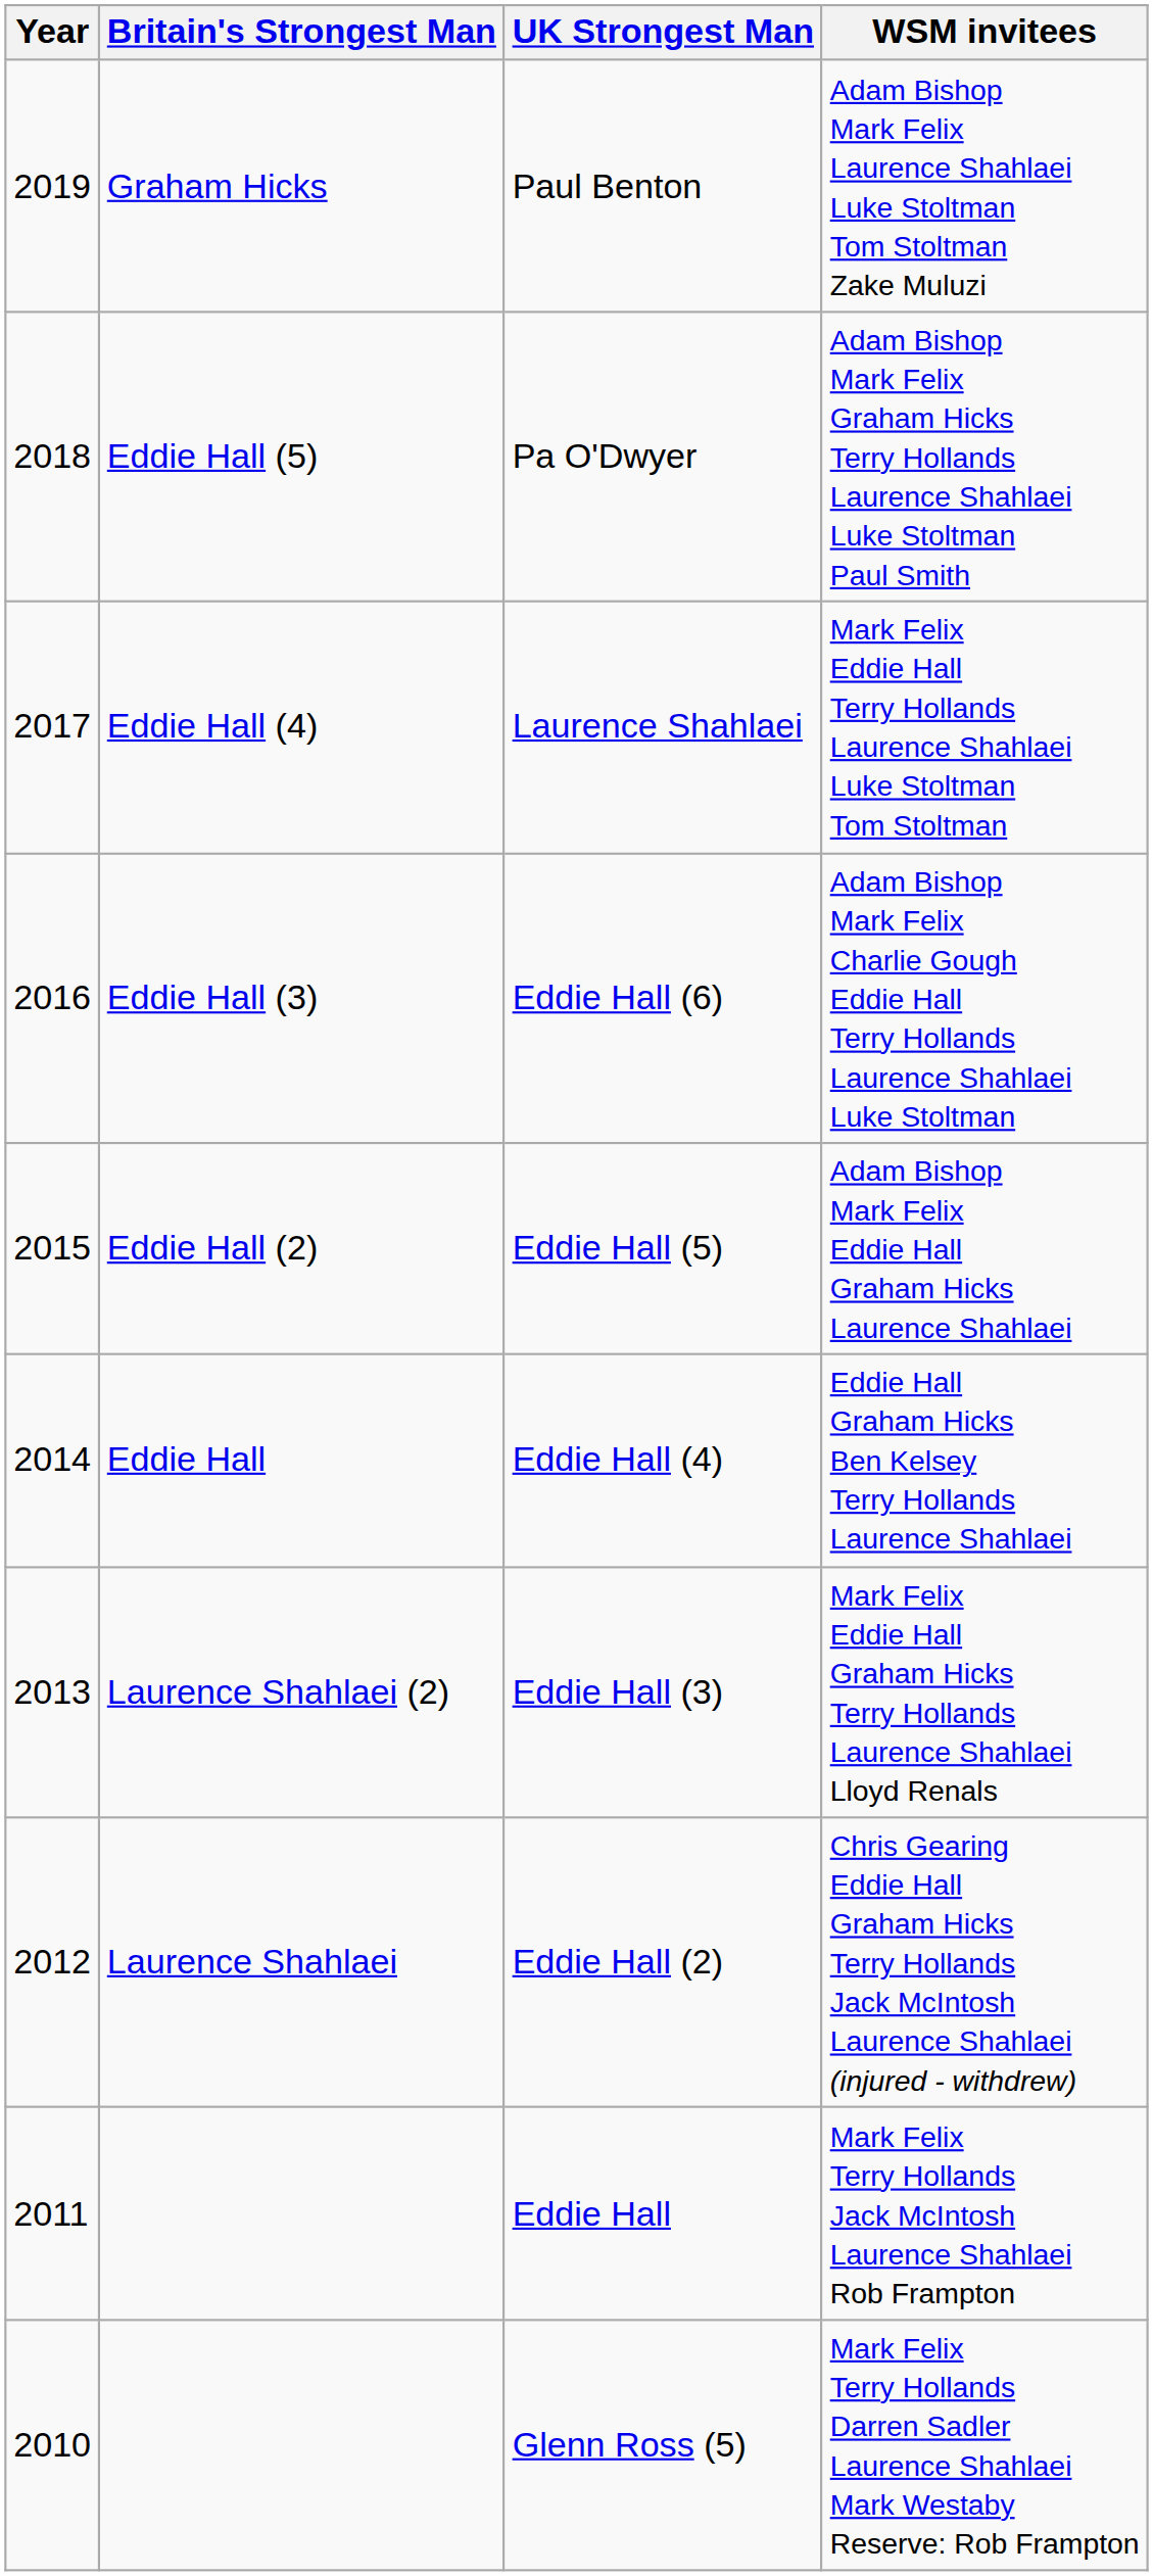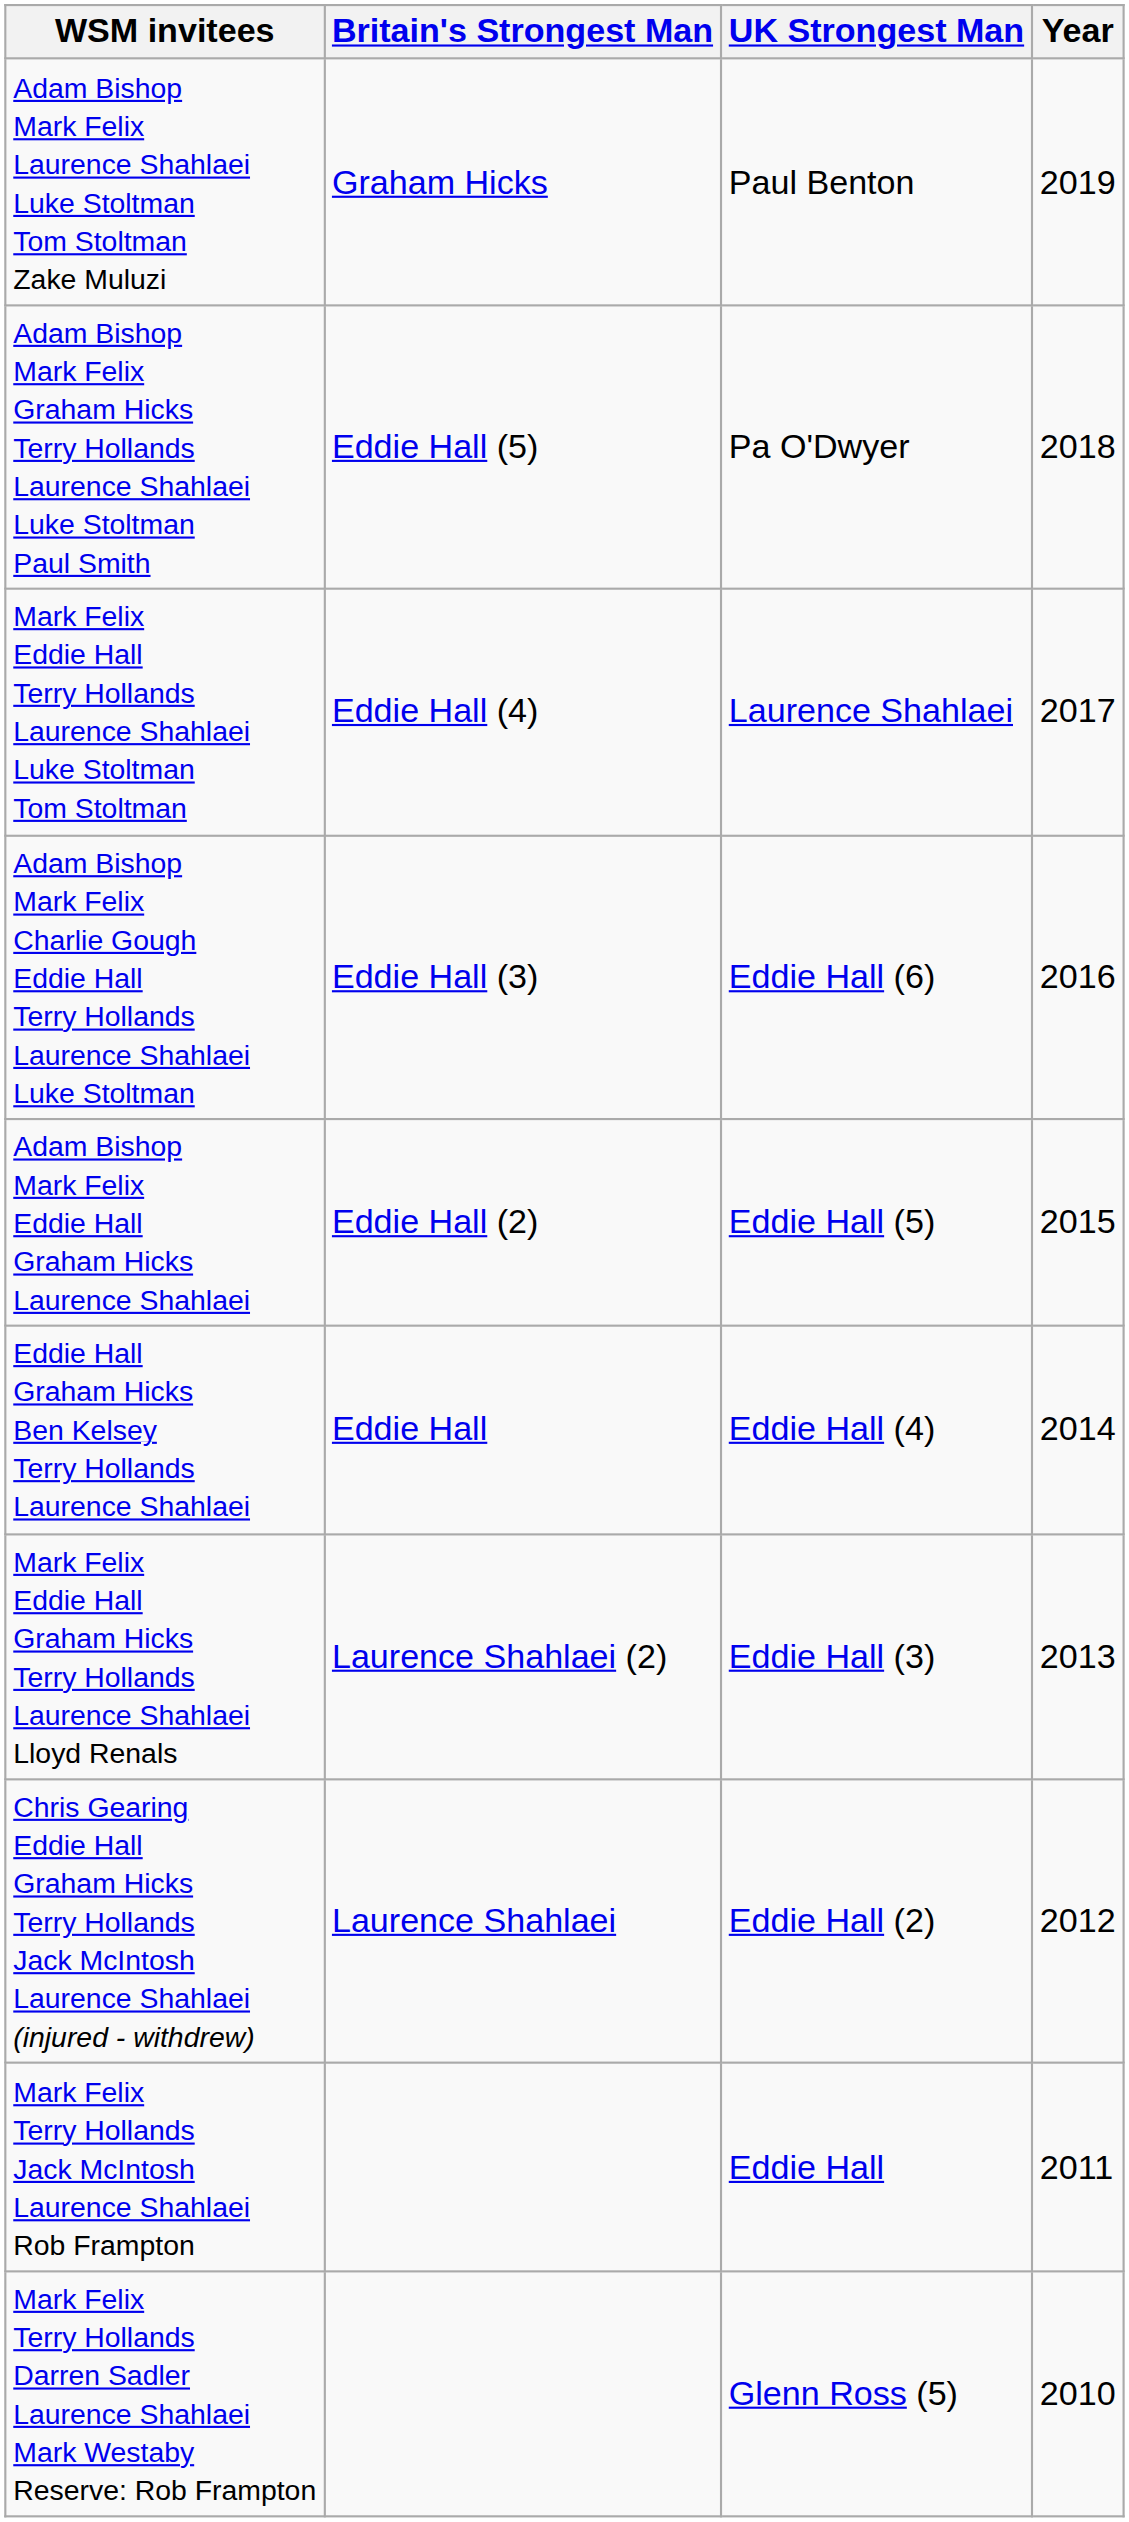columns swapped: Year <-> WSM invitees
